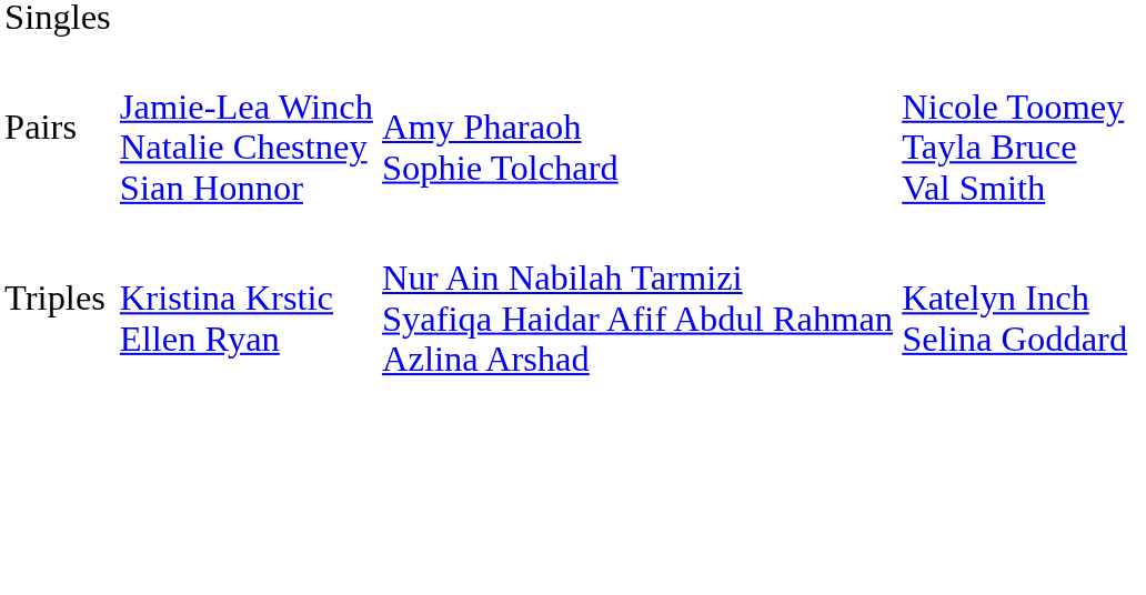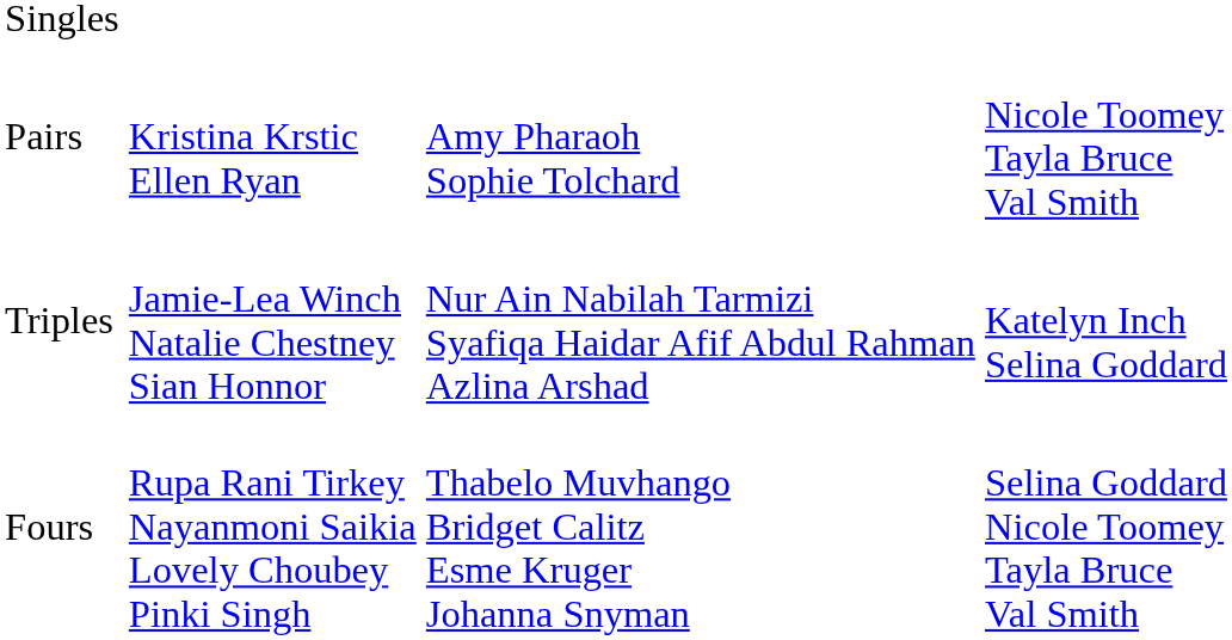Pairs | column 2: Jamie-Lea Winch Natalie Chestney Sian Honnor -> Kristina Krstic Ellen Ryan
Triples | column 2: Kristina Krstic Ellen Ryan -> Jamie-Lea Winch Natalie Chestney Sian Honnor
+ row: Fours | Rupa Rani Tirkey Nayanmoni Saikia Lovely Choubey Pinki Singh | Thabelo Muvhango Bridget Calitz Esme Kruger Johanna Snyman | Selina Goddard Nicole Toomey Tayla Bruce Val Smith
